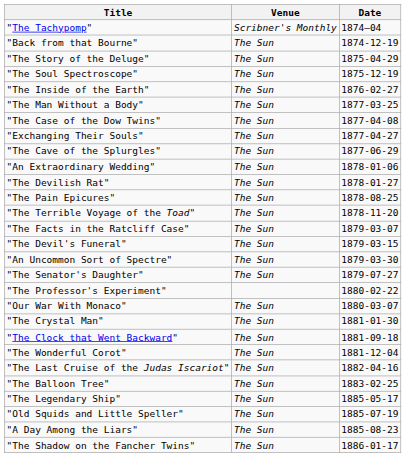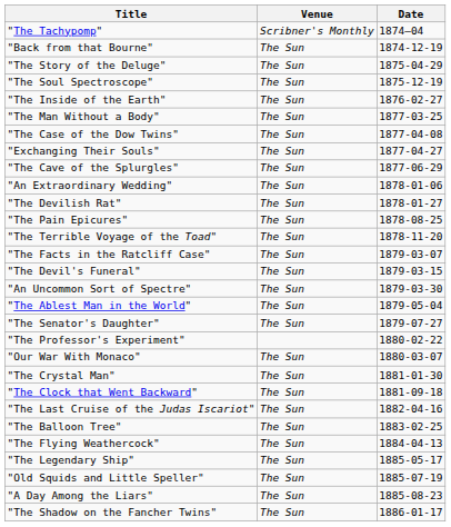+ row: "The Ablest Man in the World" | The Sun | 1879-05-04
- row: "The Wonderful Corot" | The Sun | 1881-12-04
+ row: "The Flying Weathercock" | The Sun | 1884-04-13
